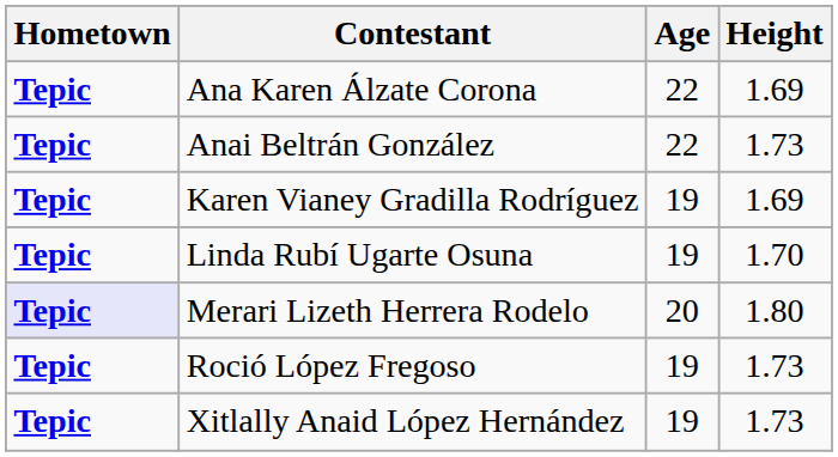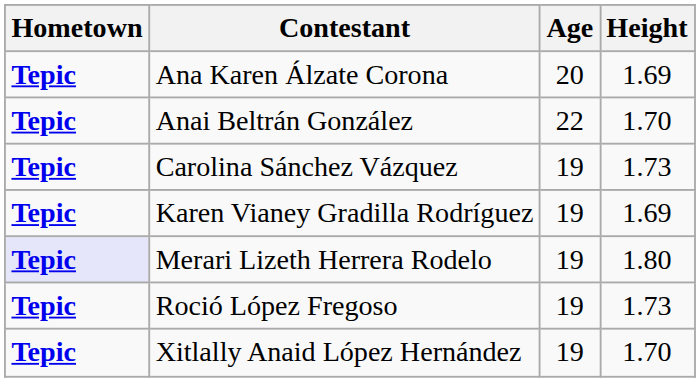Ana Karen Álzate Corona | Age: 22 -> 20
Anai Beltrán González | Height: 1.73 -> 1.70
+ row: Tepic | Carolina Sánchez Vázquez | 19 | 1.73
- row: Tepic | Linda Rubí Ugarte Osuna | 19 | 1.70
Merari Lizeth Herrera Rodelo | Age: 20 -> 19
Xitlally Anaid López Hernández | Height: 1.73 -> 1.70
